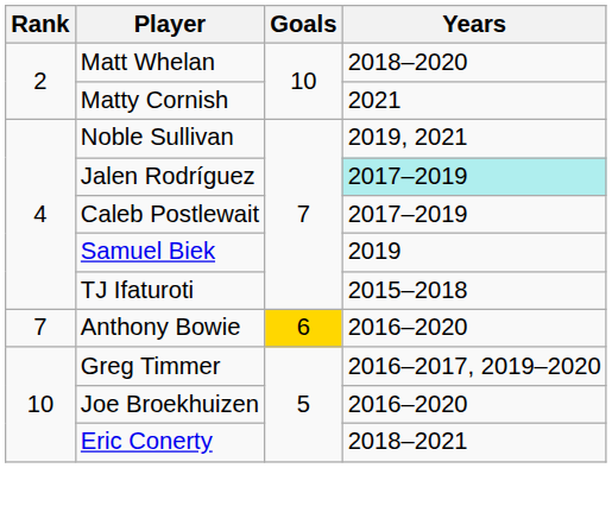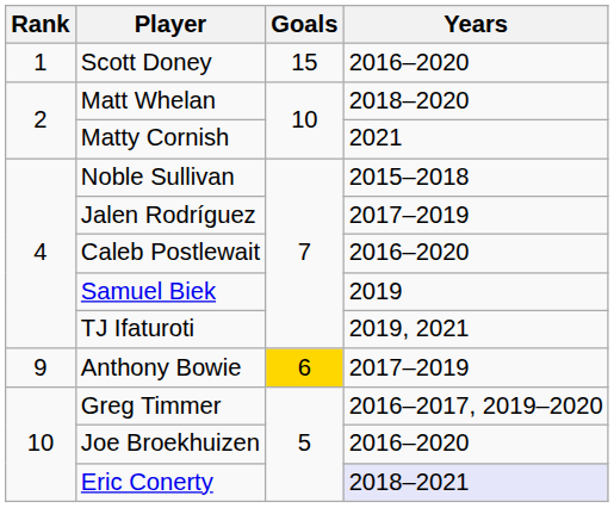+ row: 1 | Scott Doney | 15 | 2016–2020
Noble Sullivan | Years: 2019, 2021 -> 2015–2018
Jalen Rodríguez | Years: paleturquoise background -> no background
Caleb Postlewait | Years: 2017–2019 -> 2016–2020
TJ Ifaturoti | Years: 2015–2018 -> 2019, 2021
Anthony Bowie | Rank: 7 -> 9
Anthony Bowie | Years: 2016–2020 -> 2017–2019
Eric Conerty | Years: no background -> lavender background
